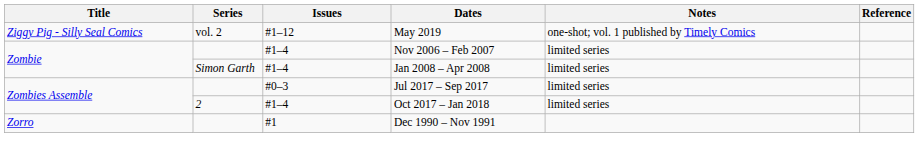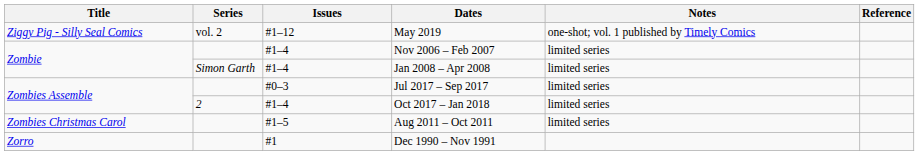+ row: Zombies Christmas Carol | #1–5 | Aug 2011 – Oct 2011 | limited series
